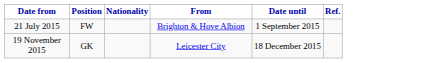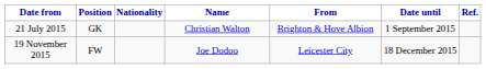+ column: Name | Christian Walton | Joe Dodoo
21 July 2015 | Position: FW -> GK
19 November 2015 | Position: GK -> FW
